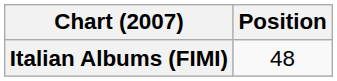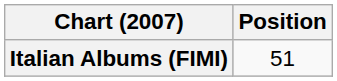Italian Albums (FIMI) | Position: 48 -> 51
